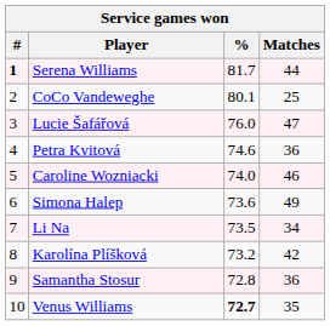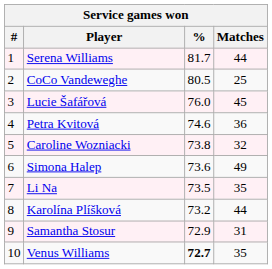Serena Williams | #: bold -> normal
CoCo Vandeweghe | %: 80.1 -> 80.5
Lucie Šafářová | Matches: 47 -> 45
Caroline Wozniacki | %: 74.0 -> 73.8
Caroline Wozniacki | Matches: 46 -> 32
Li Na | Matches: 34 -> 35
Karolína Plíšková | Matches: 42 -> 44
Samantha Stosur | %: 72.8 -> 72.9
Samantha Stosur | Matches: 36 -> 31
